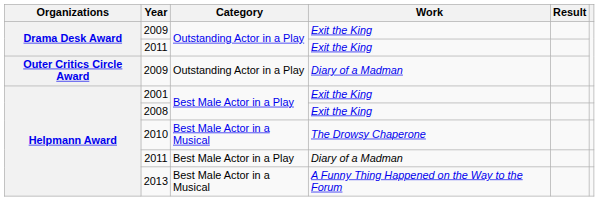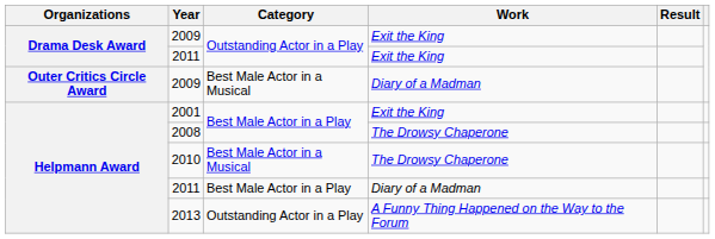Outer Critics Circle Award / 2009 | Category: Outstanding Actor in a Play -> Best Male Actor in a Musical
2008 | Work: Exit the King -> The Drowsy Chaperone
2013 | Category: Best Male Actor in a Musical -> Outstanding Actor in a Play
